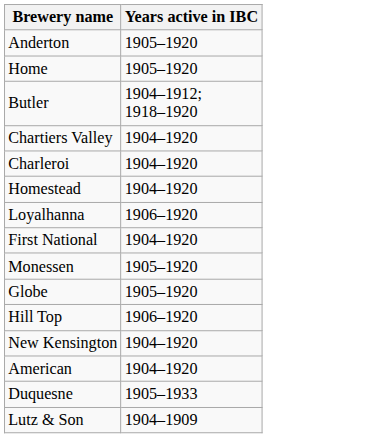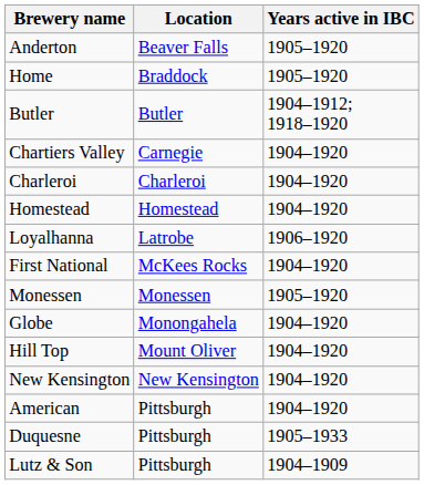+ column: Location | Beaver Falls | Braddock | Butler | Carnegie | Charleroi | Homestead | Latrobe | McKees Rocks | Monessen | Monongahela | Mount Oliver | New Kensington | Pittsburgh | Pittsburgh | Pittsburgh
Globe | Years active in IBC: 1905–1920 -> 1904–1920
Hill Top | Years active in IBC: 1906–1920 -> 1904–1920
